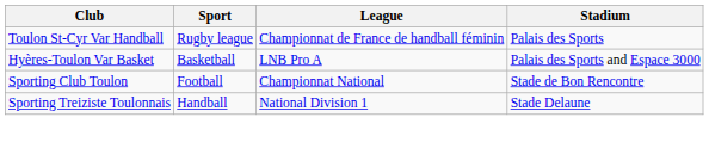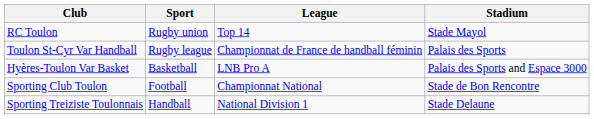+ row: RC Toulon | Rugby union | Top 14 | Stade Mayol
